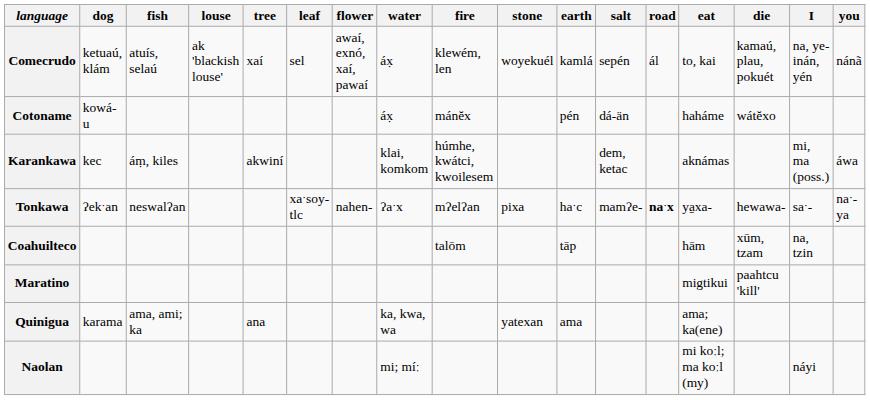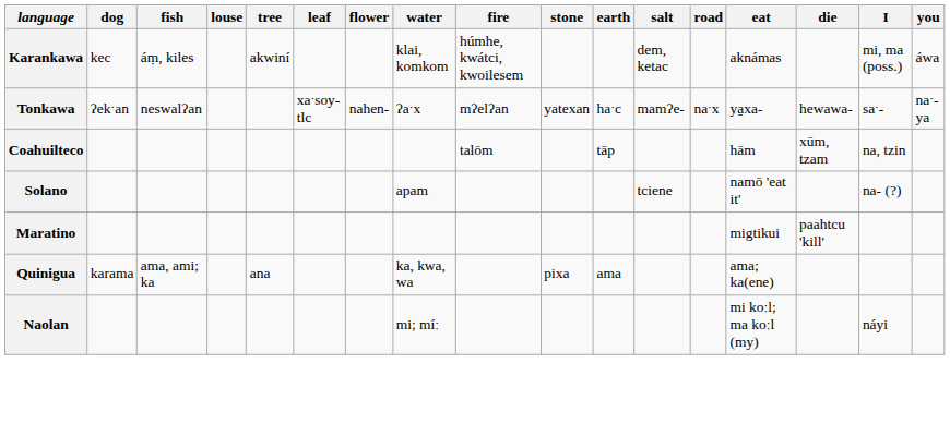- row: Comecrudo | ketuaú, klám | atuís, selaú | ak 'blackish louse' | xaí | sel | awaí, exnó, xaí, pawaí | áx̣ | klewém, len | woyekuél | kamlá | sepén | ál | to, kai | kamaú, plau, pokuét | na, ye-inán, yén | nánã
- row: Cotoname | kowá-u | áx̣ | mánĕx | pén | dá-än | haháme | wátĕxo
Tonkawa | stone: pixa -> yatexan
Tonkawa | road: bold -> normal
+ row: Solano | apam | tciene | namō 'eat it' | na- (?)
Quinigua | stone: yatexan -> pixa
